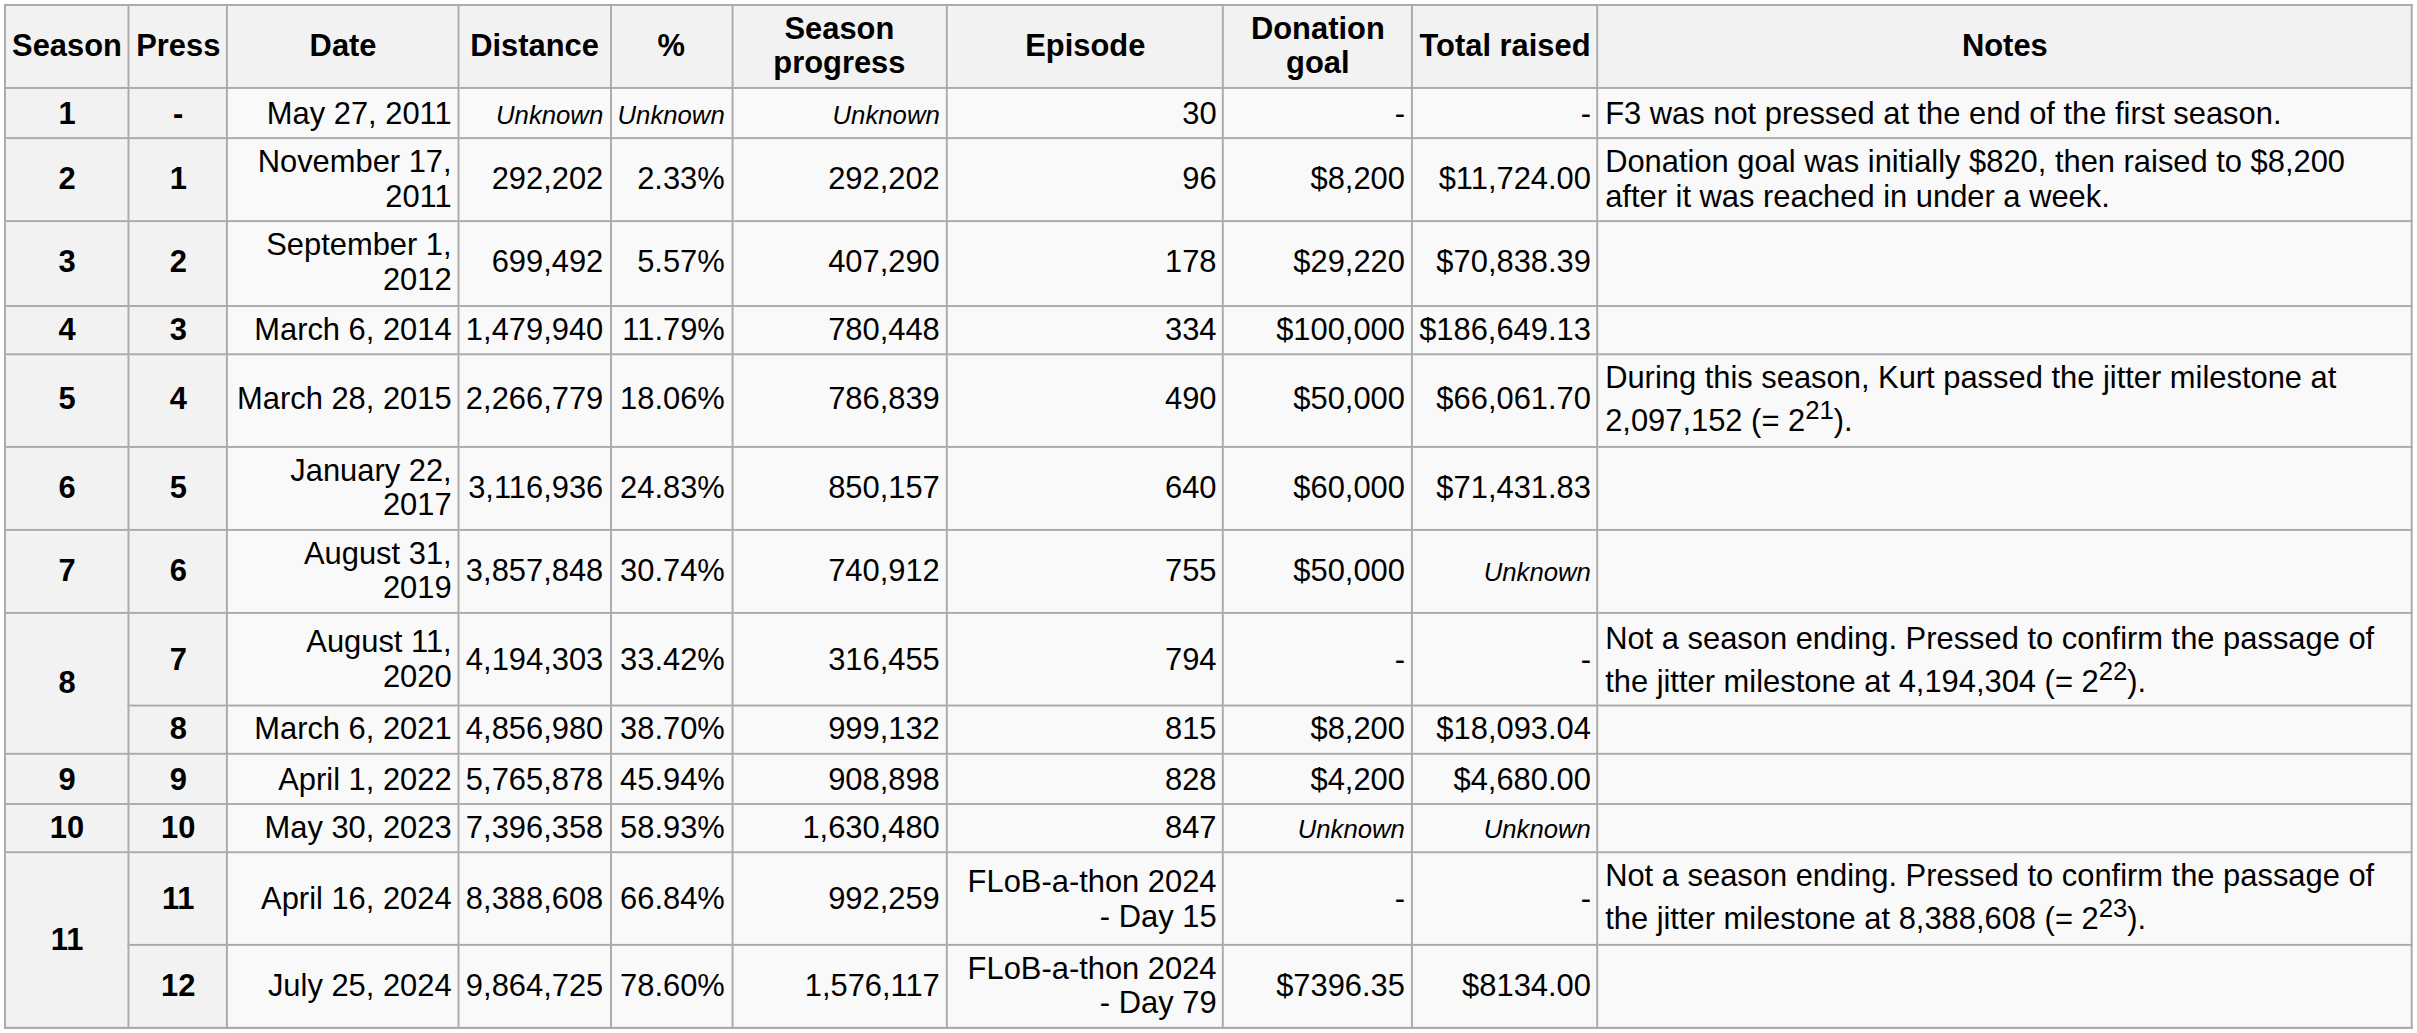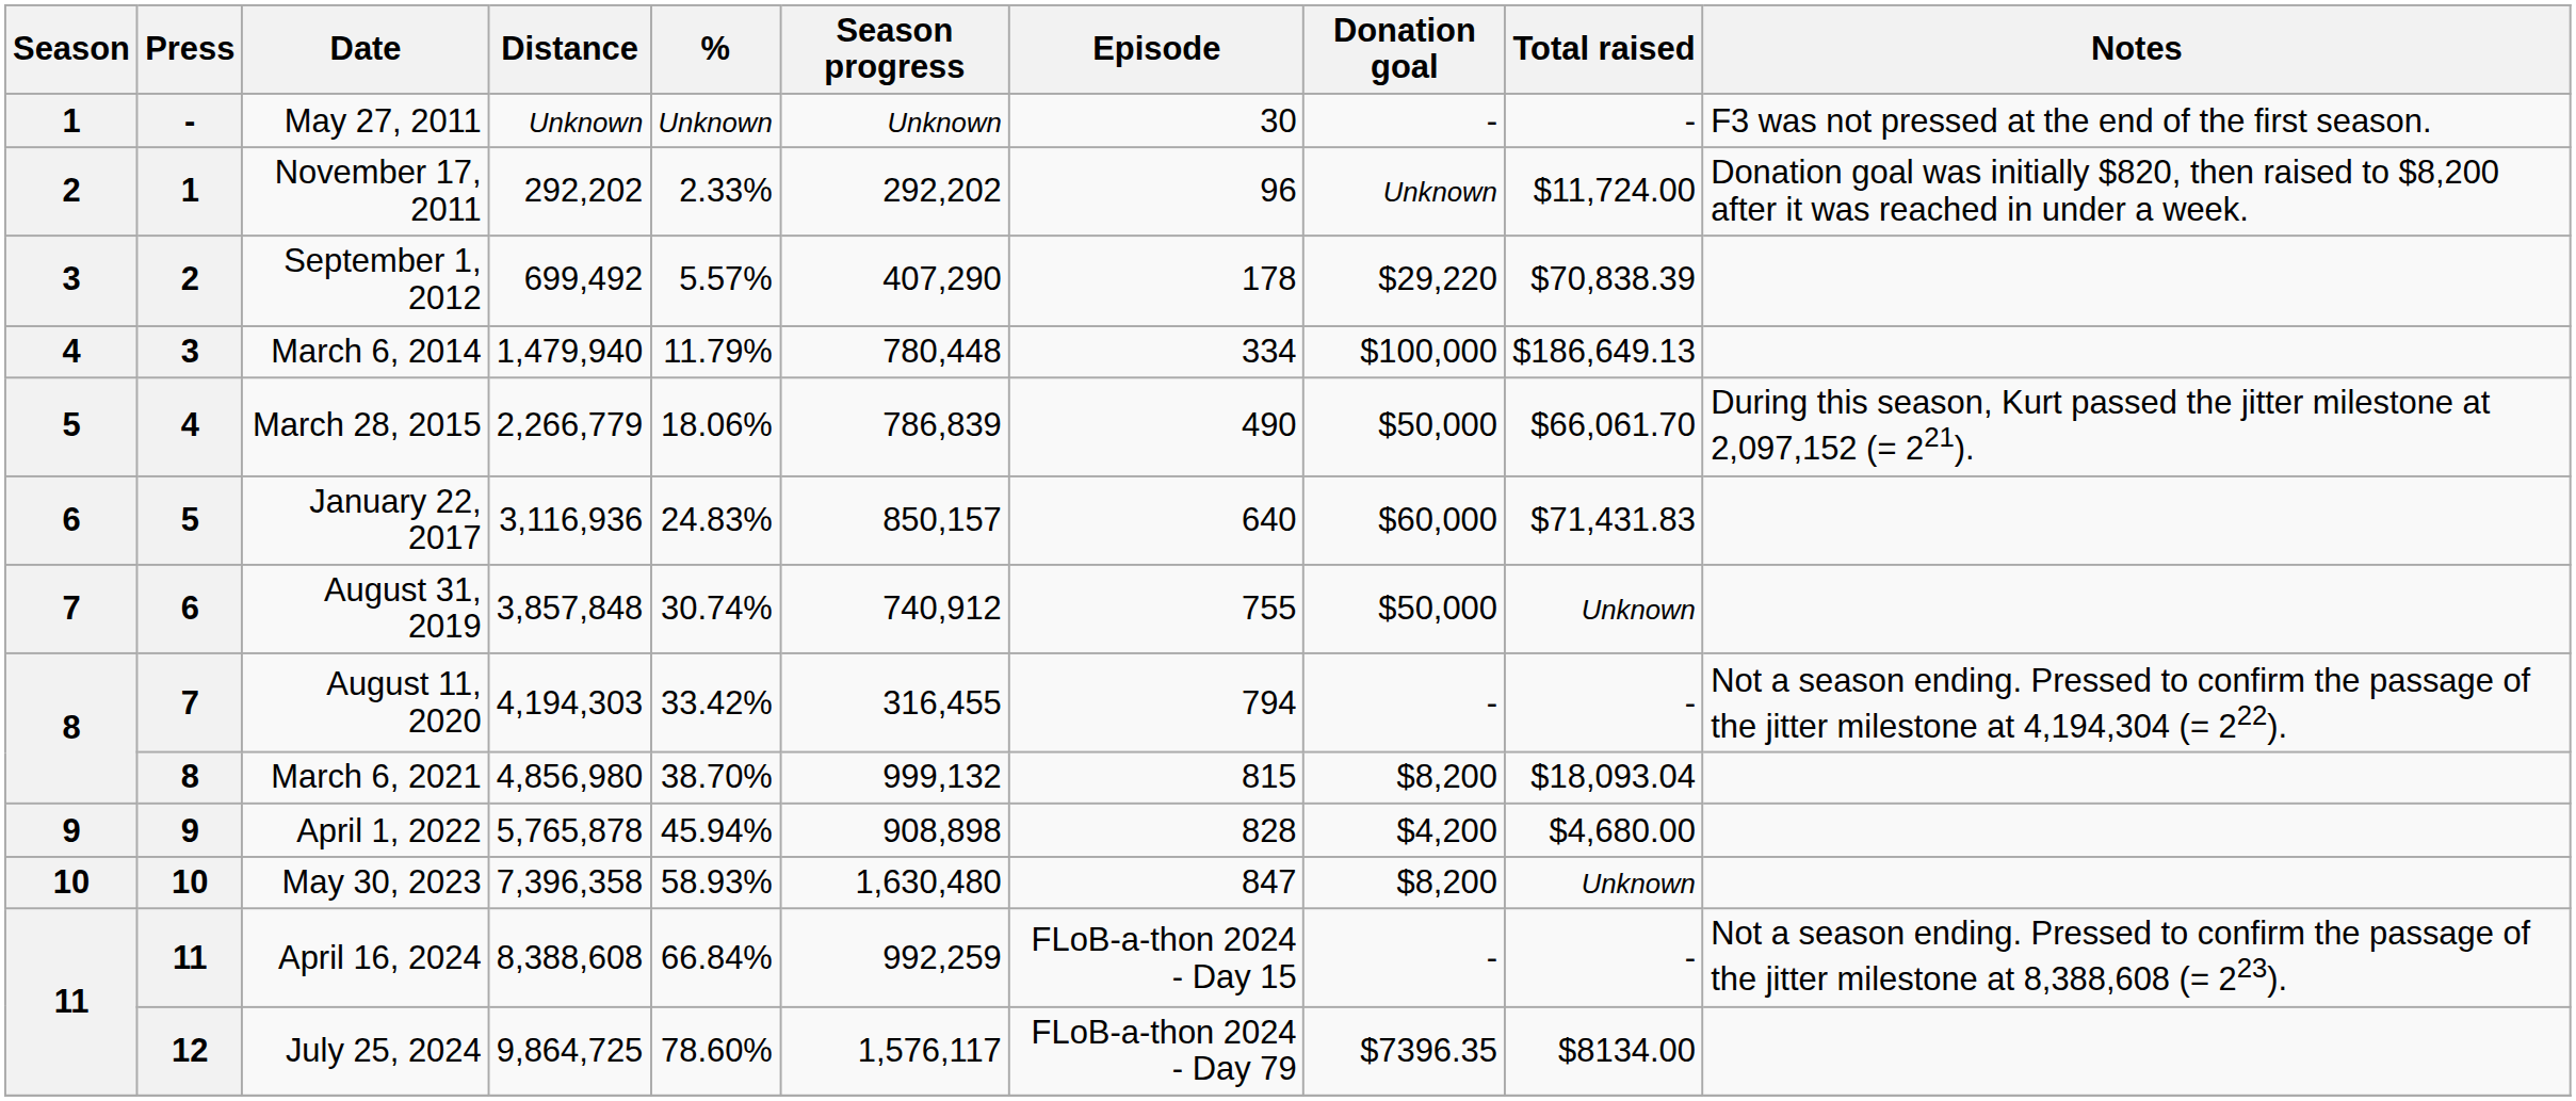November 17, 2011 | Donation goal: $8,200 -> Unknown
May 30, 2023 | Donation goal: Unknown -> $8,200
